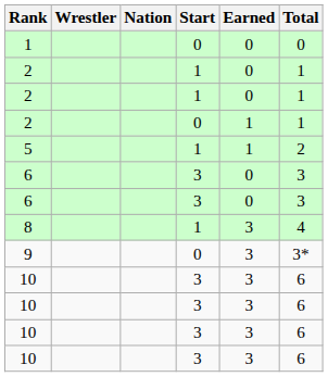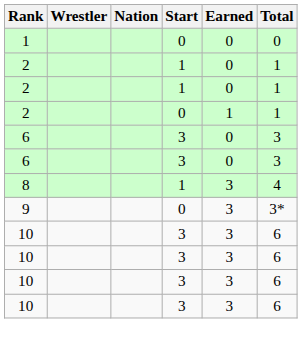- row: 5 | 1 | 1 | 2
